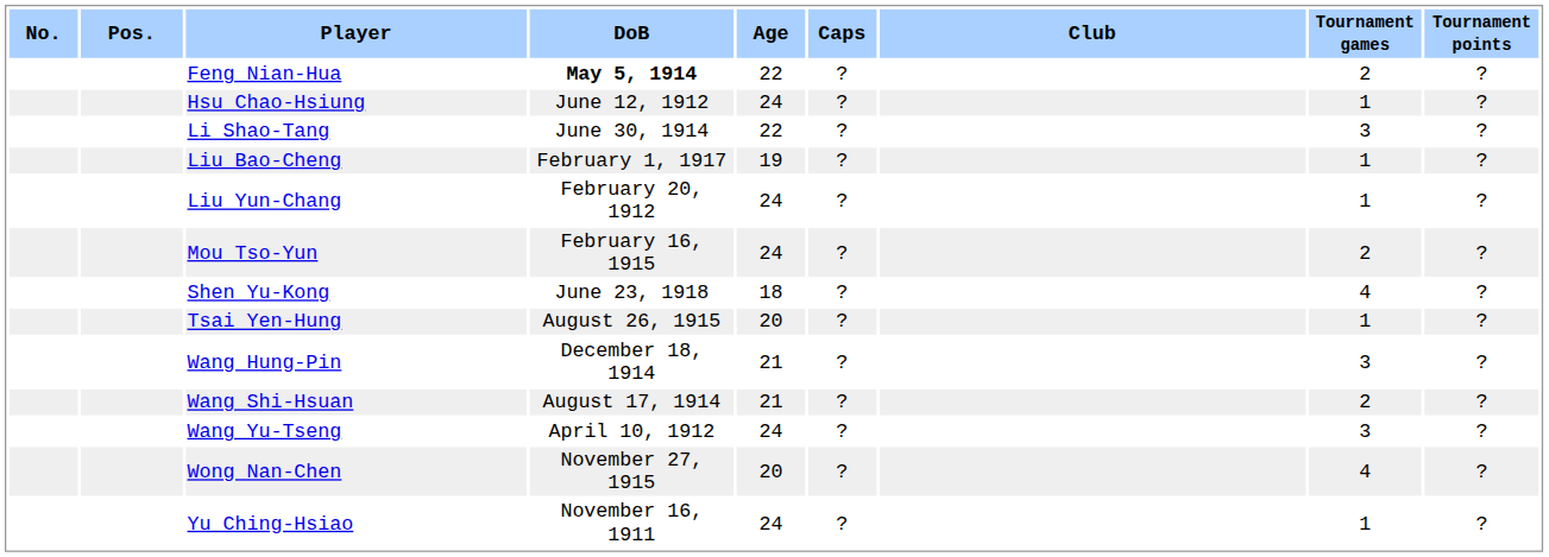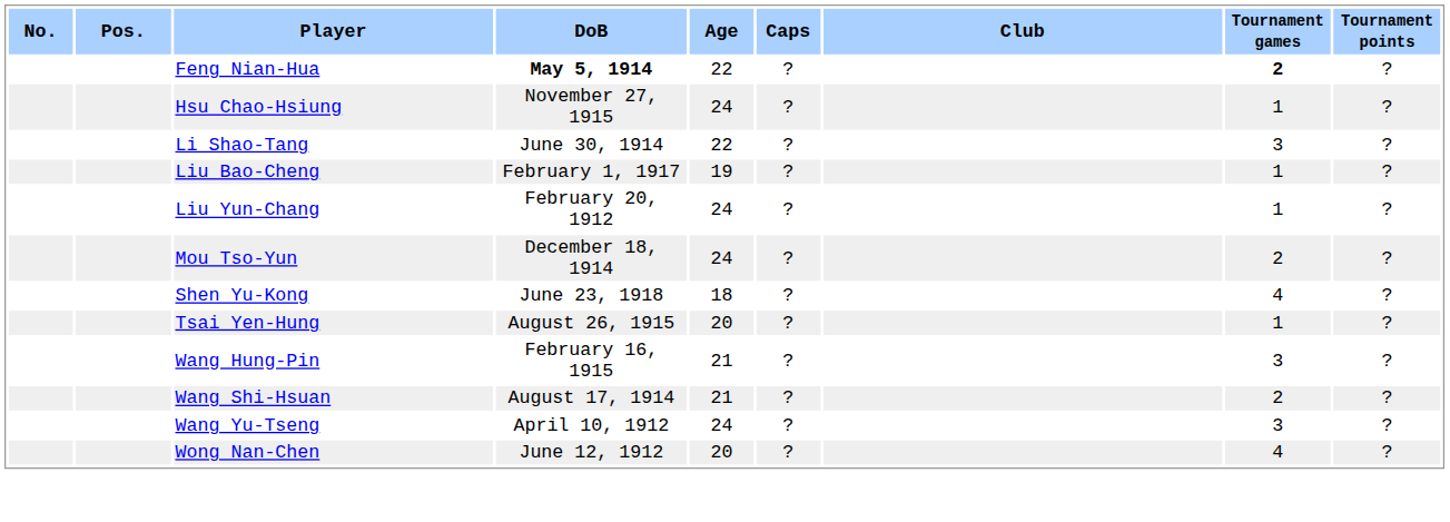Feng Nian-Hua | Tournament games: normal -> bold
Hsu Chao-Hsiung | DoB: June 12, 1912 -> November 27, 1915
Mou Tso-Yun | DoB: February 16, 1915 -> December 18, 1914
Wang Hung-Pin | DoB: December 18, 1914 -> February 16, 1915
Wong Nan-Chen | DoB: November 27, 1915 -> June 12, 1912
- row: Yu Ching-Hsiao | November 16, 1911 | 24 | ? | 1 | ?
